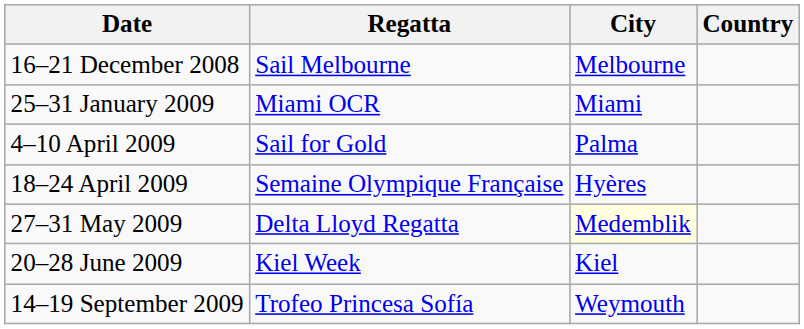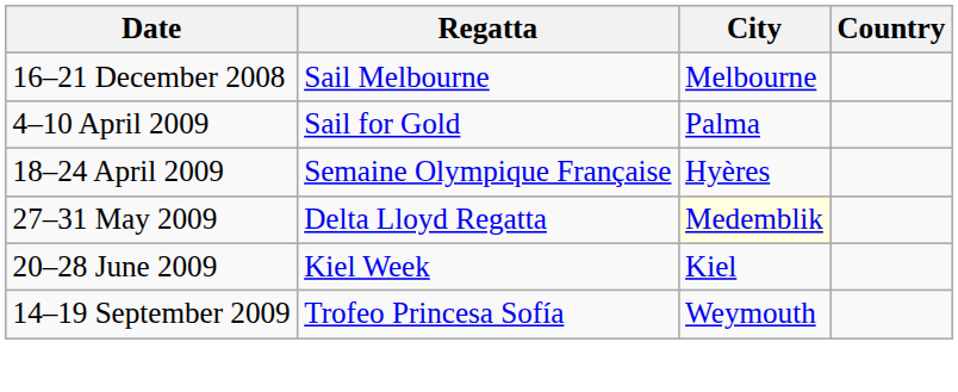- row: 25–31 January 2009 | Miami OCR | Miami
